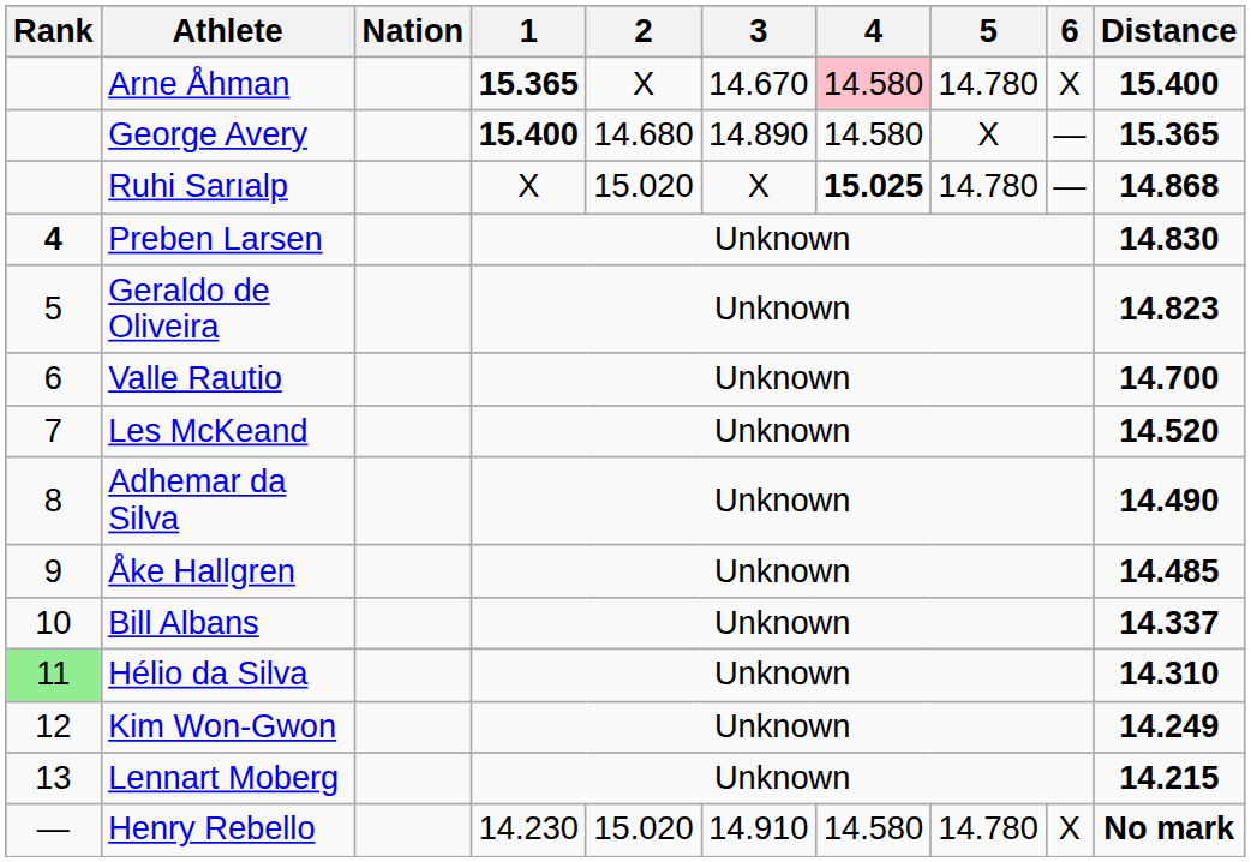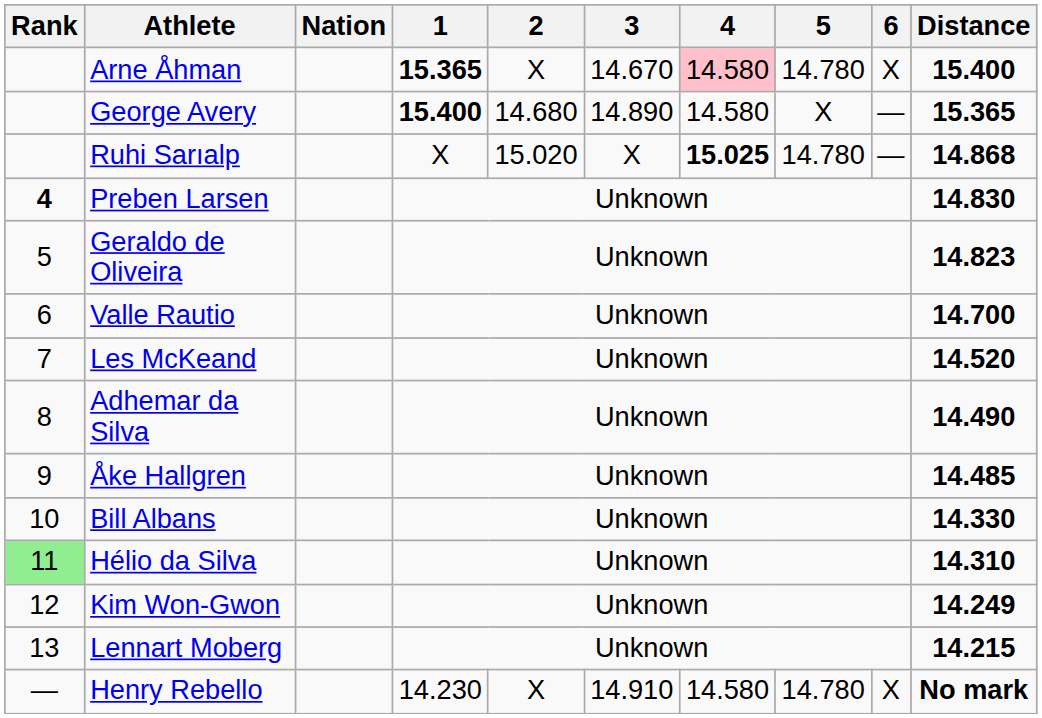Bill Albans | Distance: 14.337 -> 14.330
Henry Rebello | 2: 15.020 -> X
